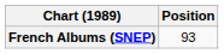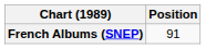French Albums (SNEP) | Position: 93 -> 91
